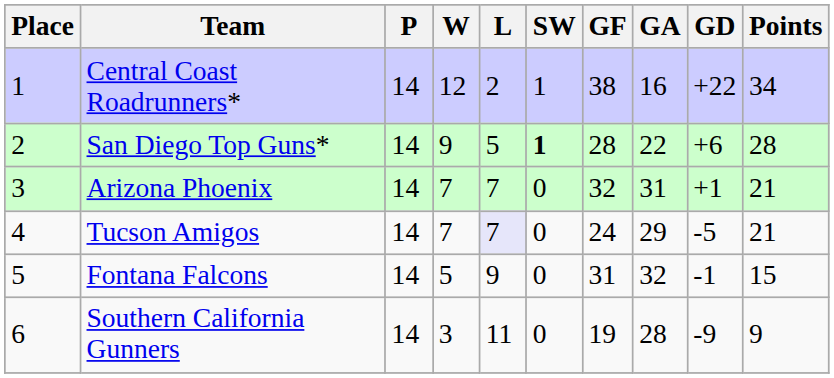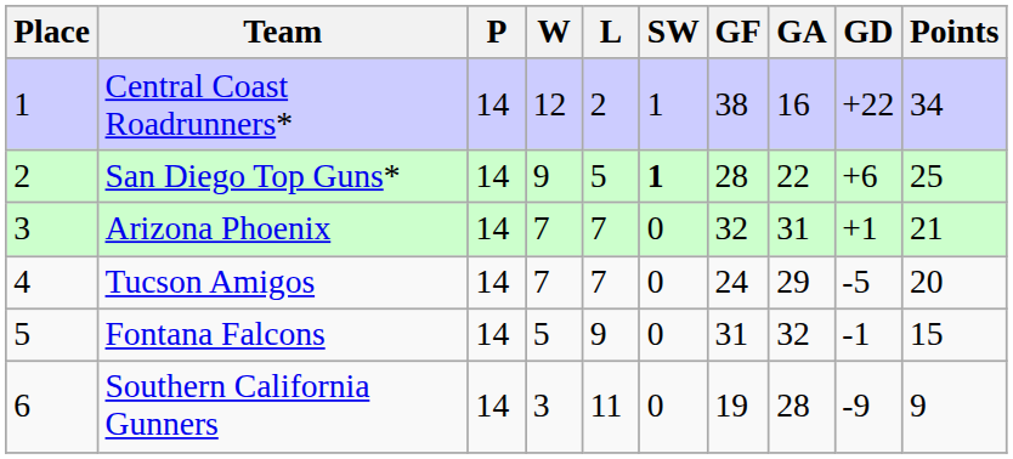San Diego Top Guns* | Points: 28 -> 25
Tucson Amigos | L: lavender background -> no background
Tucson Amigos | Points: 21 -> 20
